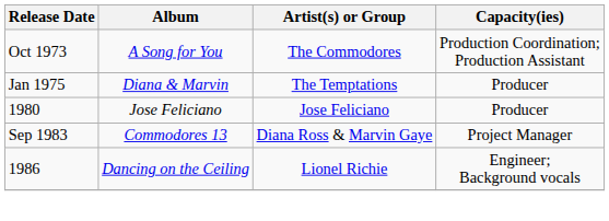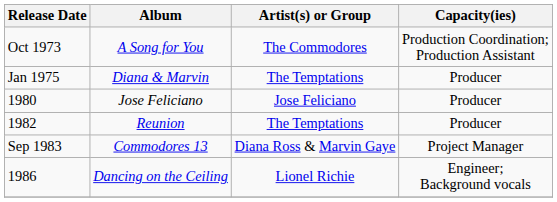+ row: 1982 | Reunion | The Temptations | Producer
